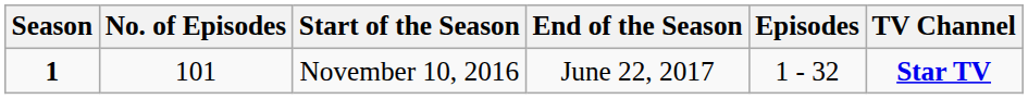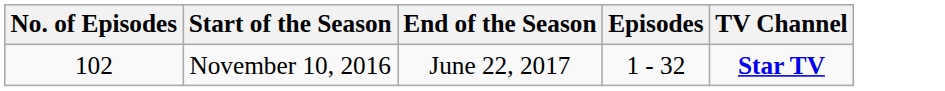- column: Season | 1
November 10, 2016 | No. of Episodes: 101 -> 102
